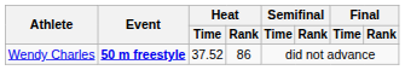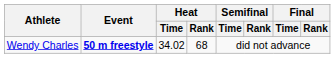Wendy Charles | Heat / Time: 37.52 -> 34.02
Wendy Charles | Heat / Rank: 86 -> 68
